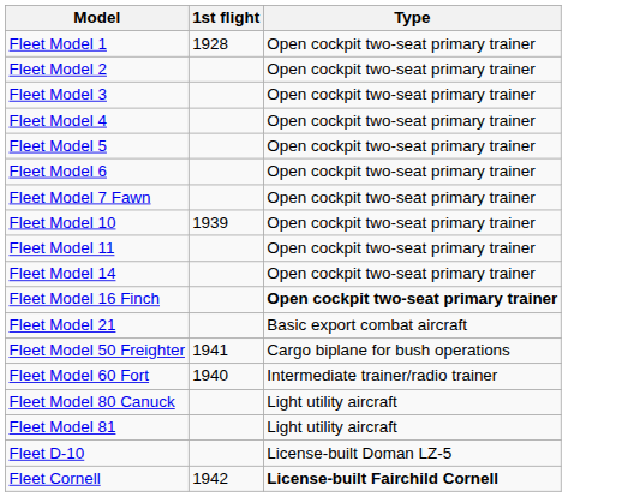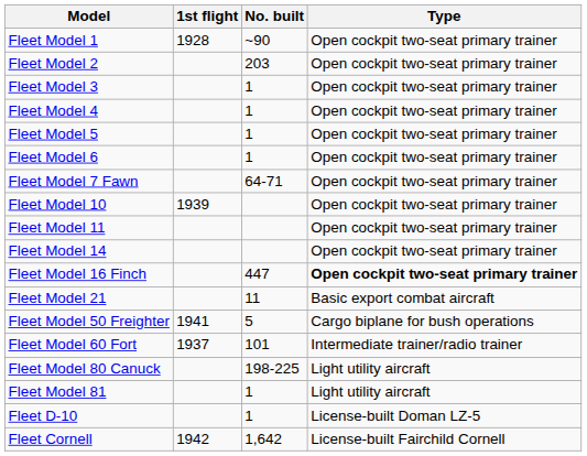+ column: No. built | ~90 | 203 | 1 | 1 | 1 | 1 | 64-71 | 447 | 11 | 5 | 101 | 198-225 | 1 | 1 | 1,642
Fleet Model 60 Fort | 1st flight: 1940 -> 1937
Fleet Cornell | Type: bold -> normal
